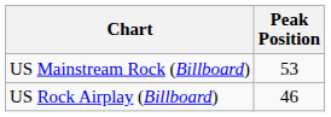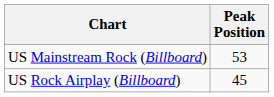US Rock Airplay (Billboard) | Peak Position: 46 -> 45
